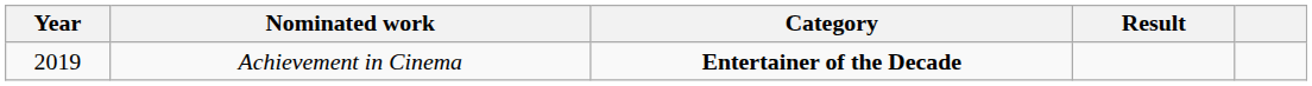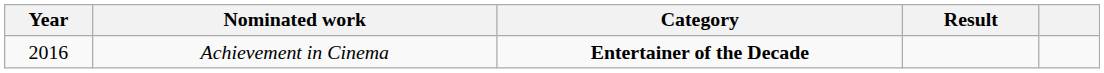Achievement in Cinema | Year: 2019 -> 2016
